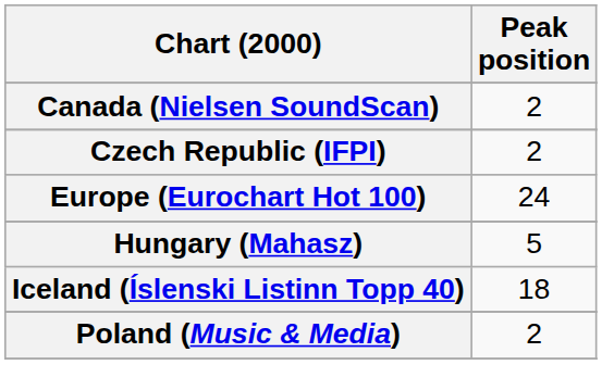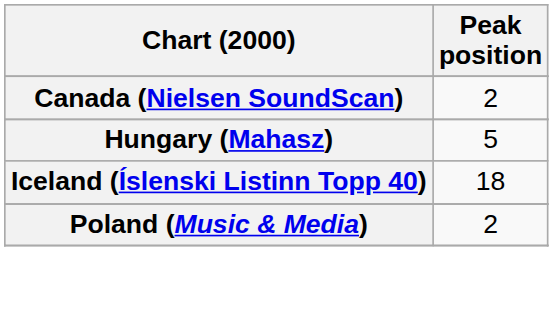- row: Czech Republic (IFPI) | 2
- row: Europe (Eurochart Hot 100) | 24
